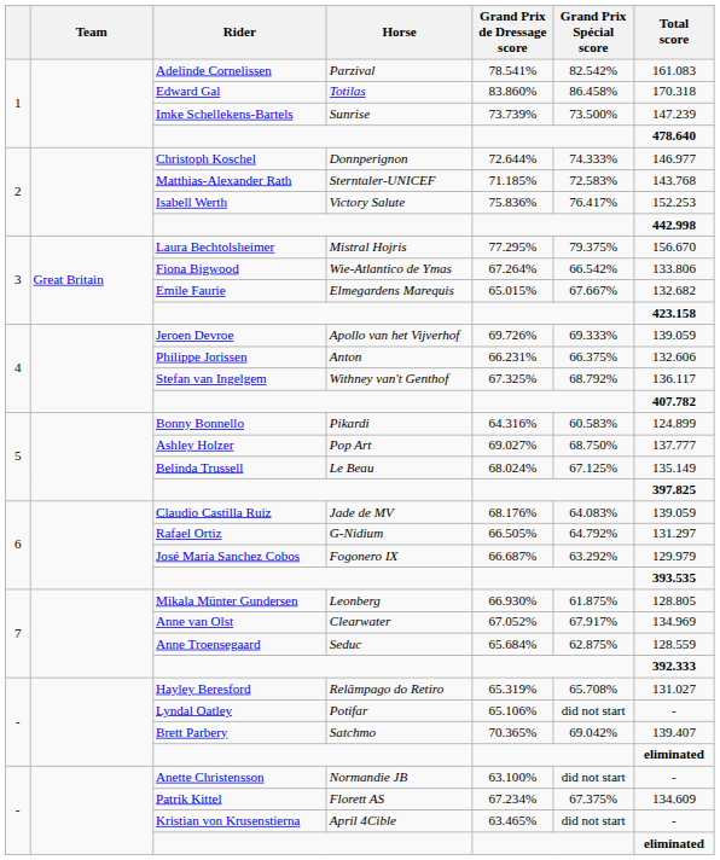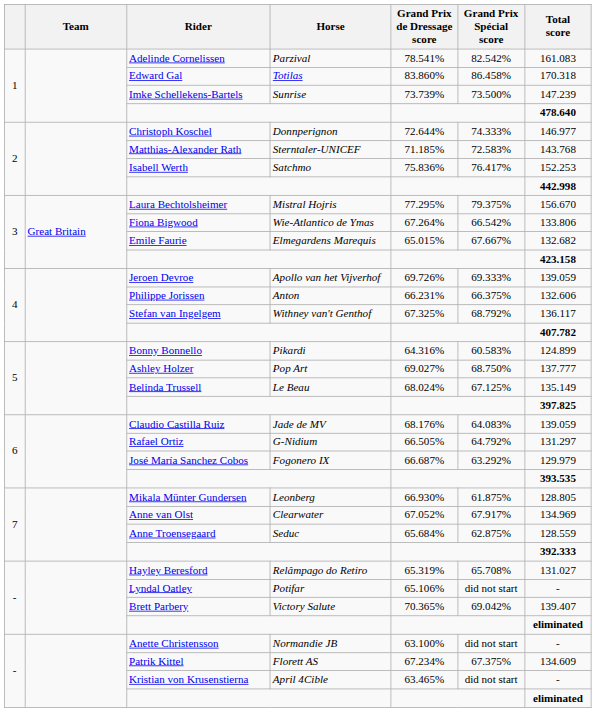Isabell Werth | Horse: Victory Salute -> Satchmo
Brett Parbery | Horse: Satchmo -> Victory Salute
